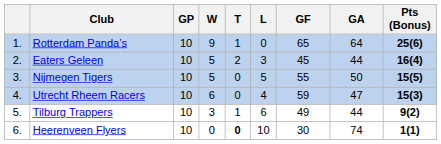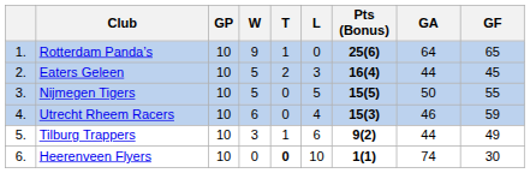columns swapped: GF <-> Pts (Bonus)
Utrecht Rheem Racers | GA: 47 -> 46
